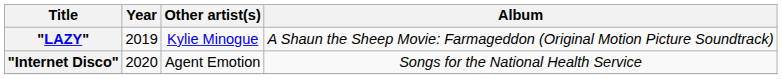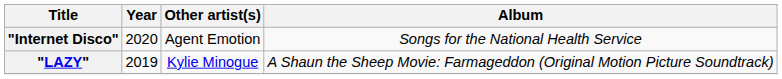rows swapped: "LAZY" <-> "Internet Disco"
